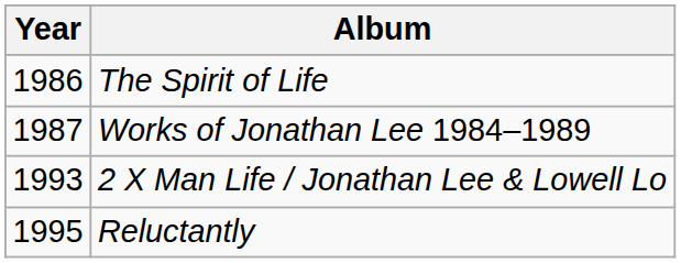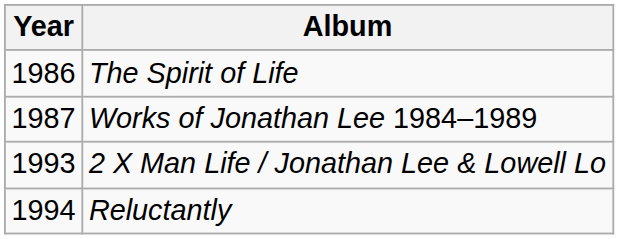Reluctantly | Year: 1995 -> 1994
